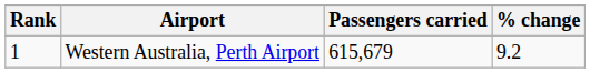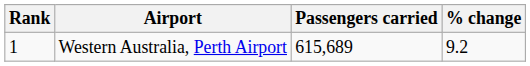Western Australia, Perth Airport | Passengers carried: 615,679 -> 615,689
